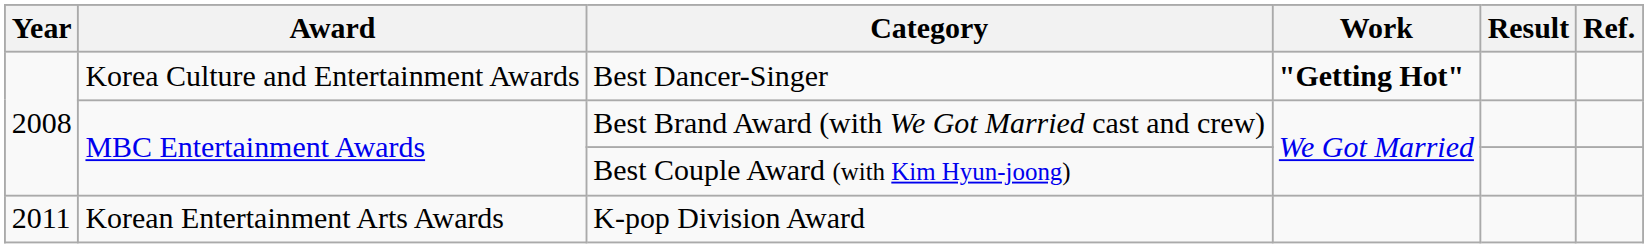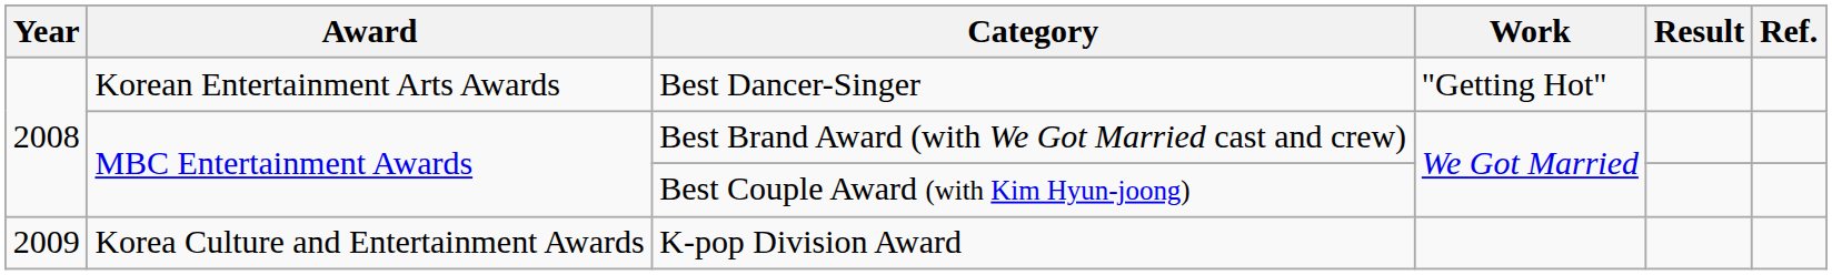Best Dancer-Singer | Award: Korea Culture and Entertainment Awards -> Korean Entertainment Arts Awards
Best Dancer-Singer | Work: bold -> normal
K-pop Division Award | Year: 2011 -> 2009
K-pop Division Award | Award: Korean Entertainment Arts Awards -> Korea Culture and Entertainment Awards
